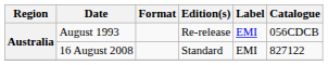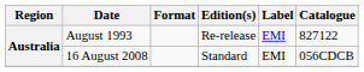August 1993 | Catalogue: 056CDCB -> 827122
16 August 2008 | Catalogue: 827122 -> 056CDCB
